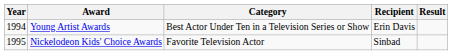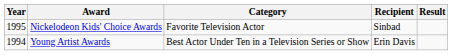rows swapped: Young Artist Awards <-> Nickelodeon Kids' Choice Awards
